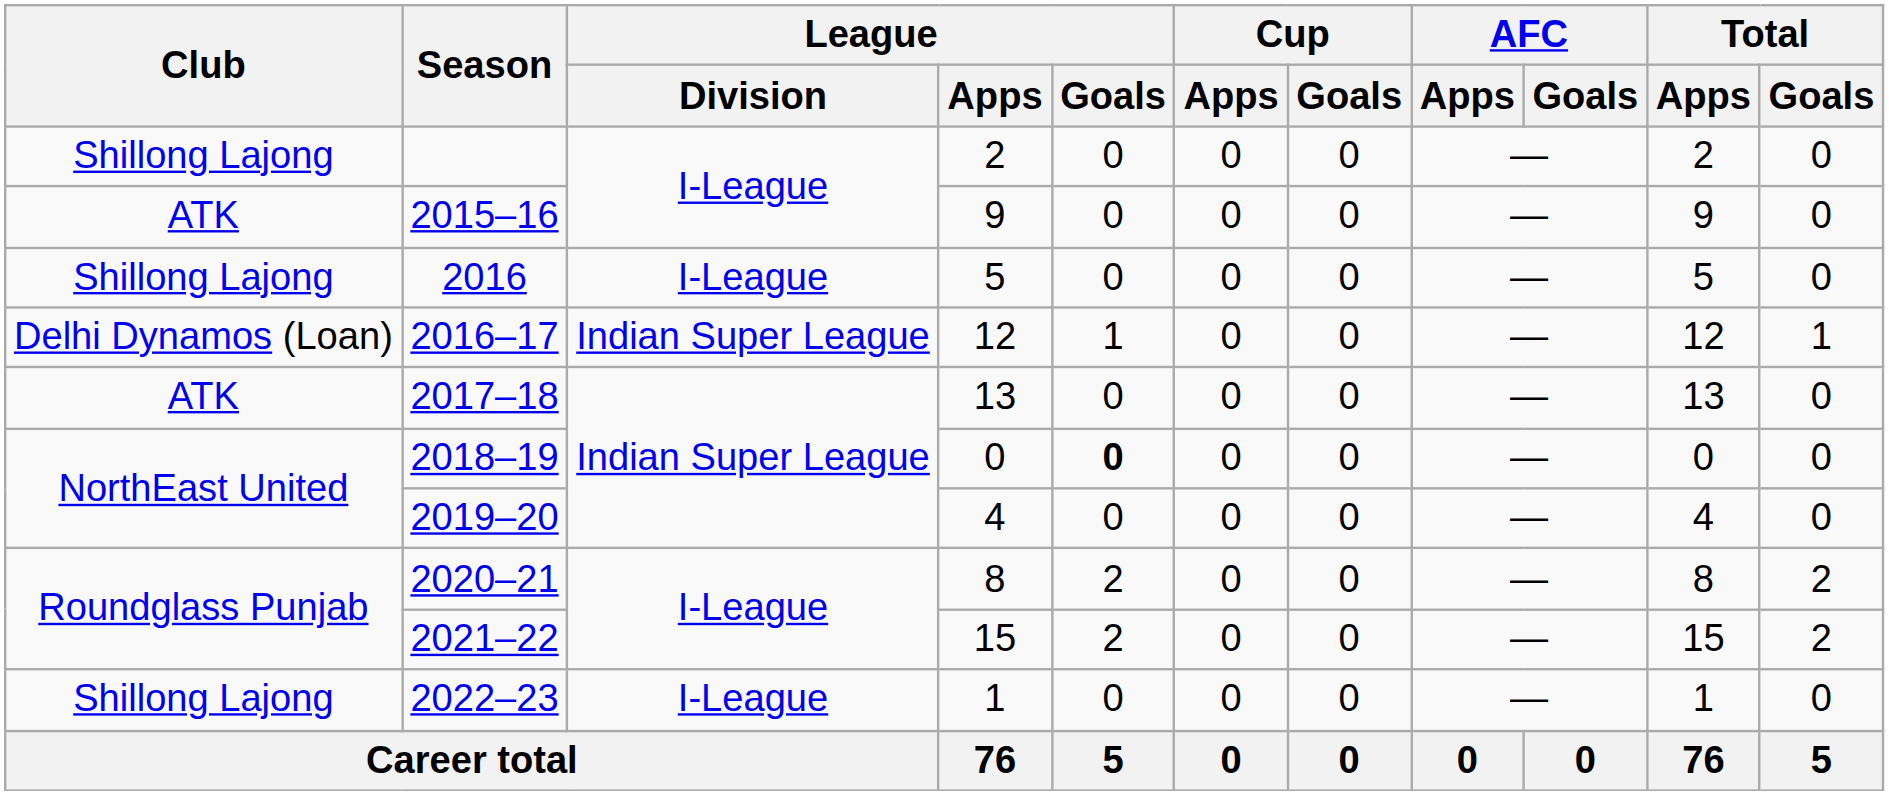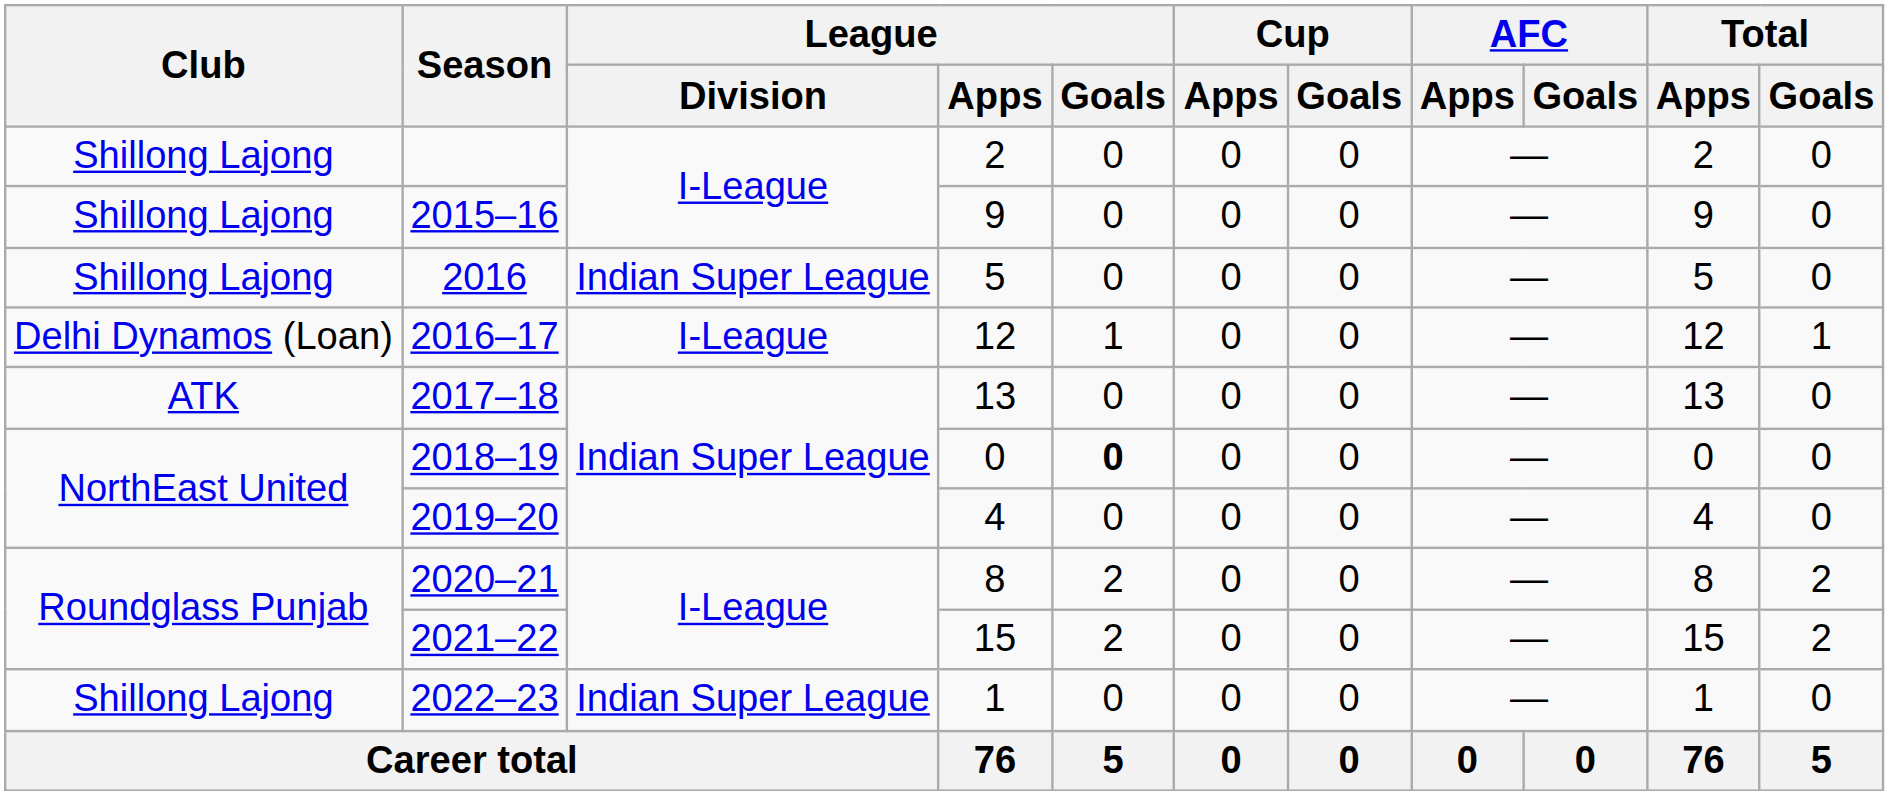2015–16 | Club: ATK -> Shillong Lajong
2016 | League / Division: I-League -> Indian Super League
2016–17 | League / Division: Indian Super League -> I-League
2022–23 | League / Division: I-League -> Indian Super League
